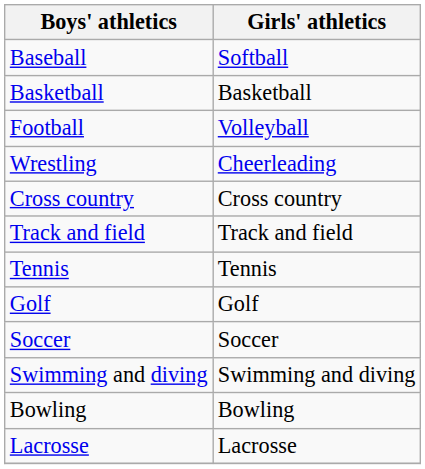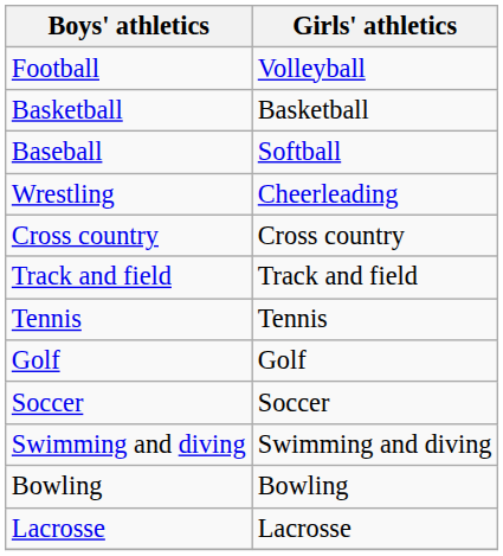rows swapped: Football <-> Baseball
